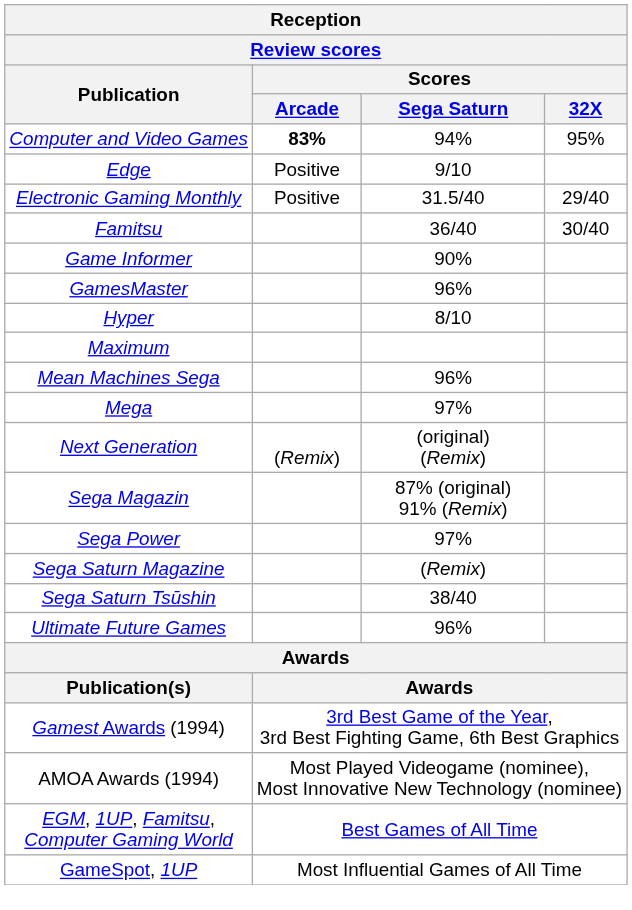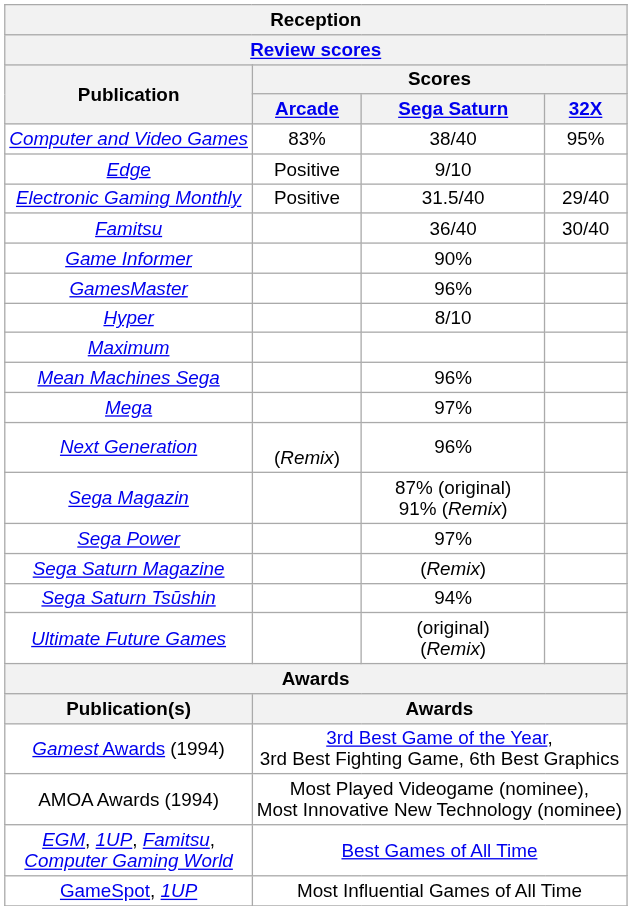Computer and Video Games | Scores / Arcade: bold -> normal
Computer and Video Games | Scores / Sega Saturn: 94% -> 38/40
Next Generation | Scores / Sega Saturn: (original) (Remix) -> 96%
Sega Saturn Tsūshin | Scores / Sega Saturn: 38/40 -> 94%
Ultimate Future Games | Scores / Sega Saturn: 96% -> (original) (Remix)
